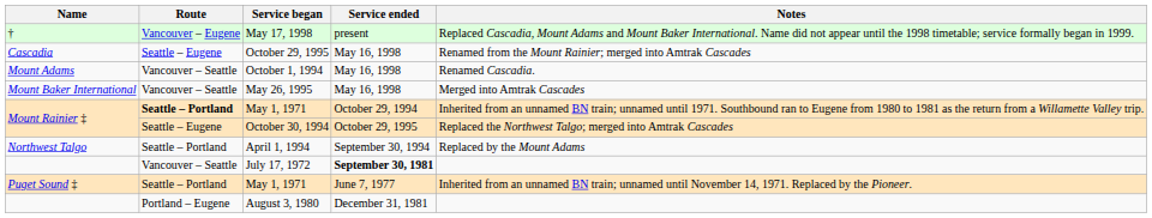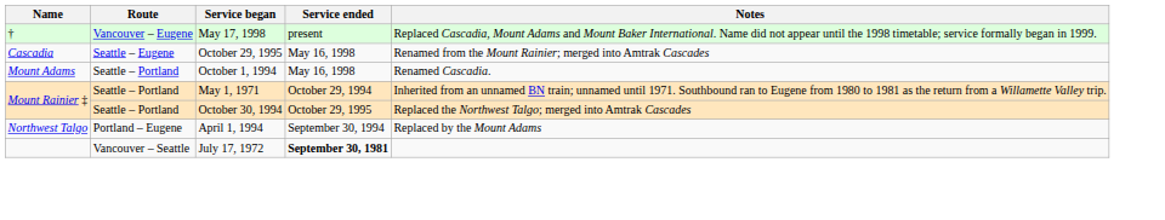October 1, 1994 | Route: Vancouver – Seattle -> Seattle – Portland
- row: Mount Baker International | Vancouver – Seattle | May 26, 1995 | May 16, 1998 | Merged into Amtrak Cascades
Mount Rainier ‡ / May 1, 1971 | Route: bold -> normal
October 30, 1994 | Route: Seattle – Eugene -> Seattle – Portland
April 1, 1994 | Route: Seattle – Portland -> Portland – Eugene
- row: Puget Sound ‡ | Seattle – Portland | May 1, 1971 | June 7, 1977 | Inherited from an unnamed BN train; unnamed until November 14, 1971. Replaced by the Pioneer.
- row: Portland – Eugene | August 3, 1980 | December 31, 1981
